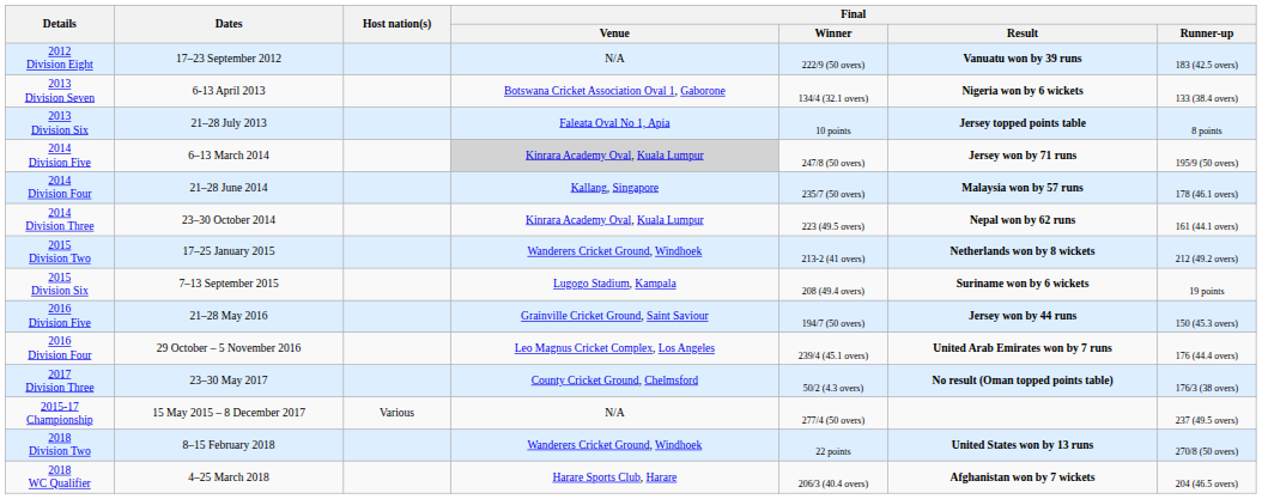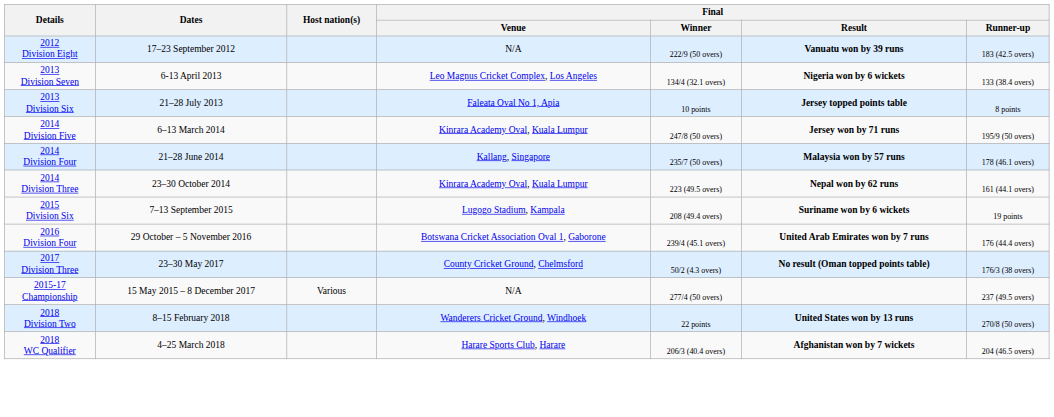2013 Division Seven | Final / Venue: Botswana Cricket Association Oval 1, Gaborone -> Leo Magnus Cricket Complex, Los Angeles
2014 Division Five | Final / Venue: lightgrey background -> no background
- row: 2015 Division Two | 17–25 January 2015 | Wanderers Cricket Ground, Windhoek | 213-2 (41 overs) | Netherlands won by 8 wickets | 212 (49.2 overs)
- row: 2016 Division Five | 21–28 May 2016 | Grainville Cricket Ground, Saint Saviour | 194/7 (50 overs) | Jersey won by 44 runs | 150 (45.3 overs)
2016 Division Four | Final / Venue: Leo Magnus Cricket Complex, Los Angeles -> Botswana Cricket Association Oval 1, Gaborone
